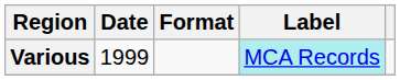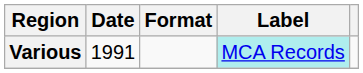Various | Date: 1999 -> 1991
